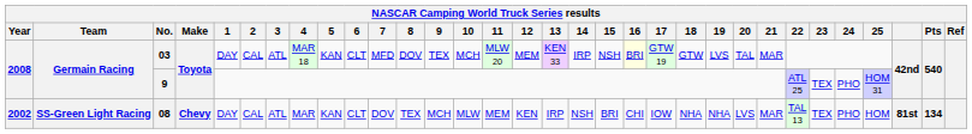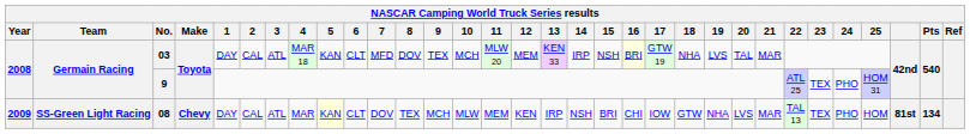03 | 18: GTW -> NHA
08 | Year: 2002 -> 2009
08 | 5: no background -> lightyellow background
08 | 18: NHA -> GTW
